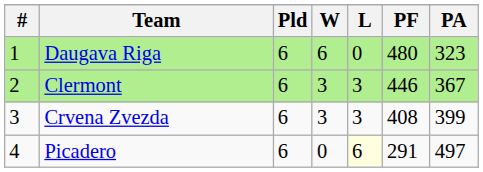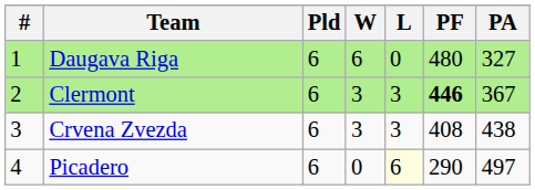Daugava Riga | PA: 323 -> 327
Clermont | PF: normal -> bold
Crvena Zvezda | PA: 399 -> 438
Picadero | PF: 291 -> 290
